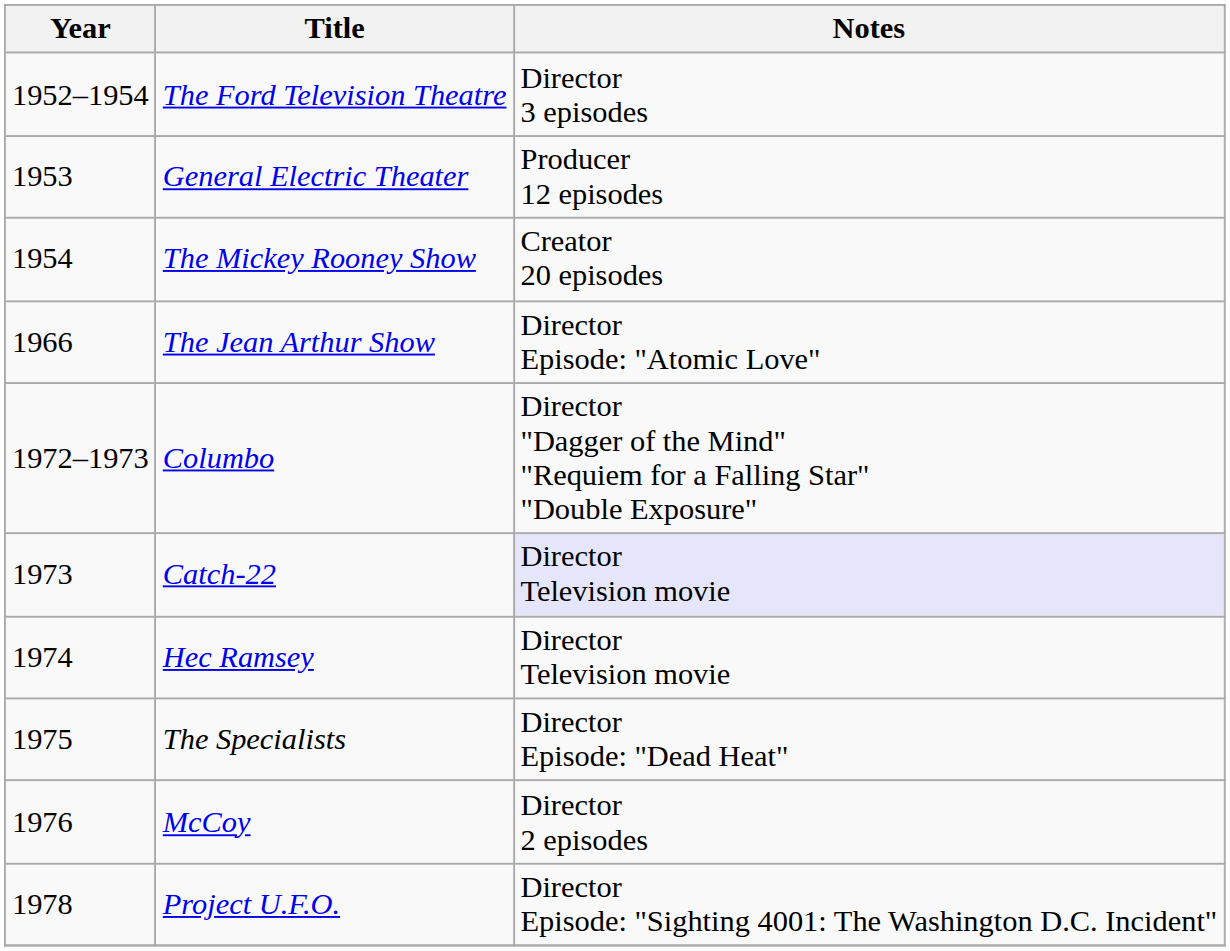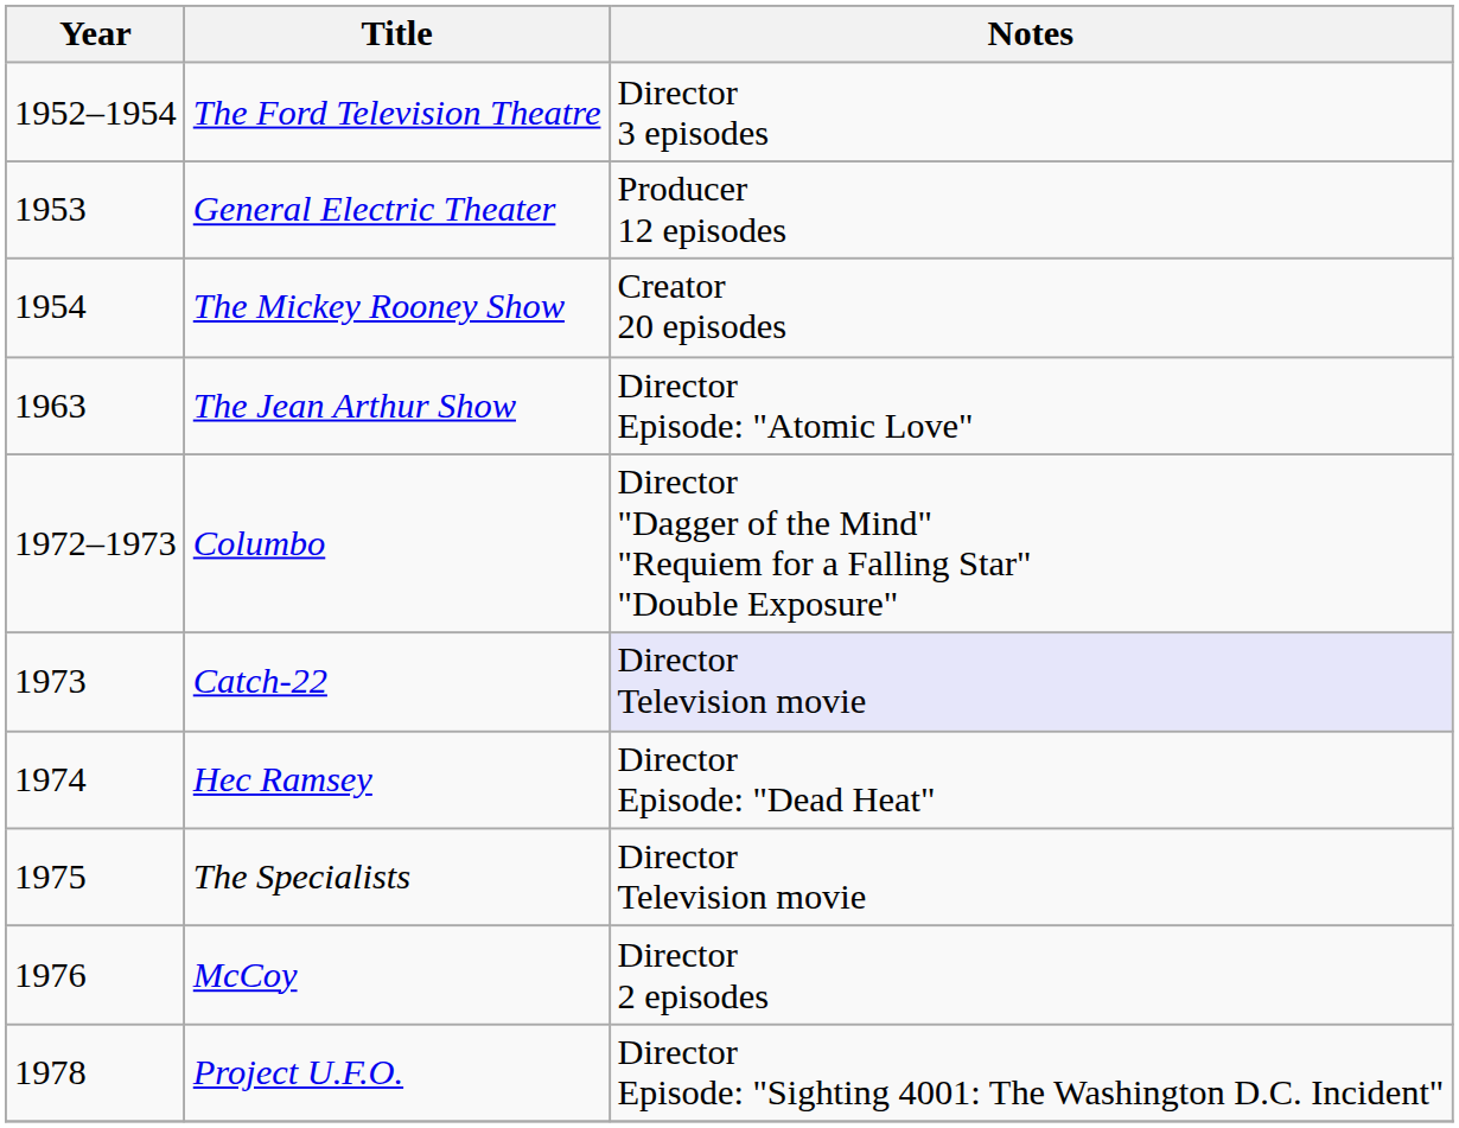The Jean Arthur Show | Year: 1966 -> 1963
Hec Ramsey | Notes: Director Television movie -> Director Episode: "Dead Heat"
The Specialists | Notes: Director Episode: "Dead Heat" -> Director Television movie
